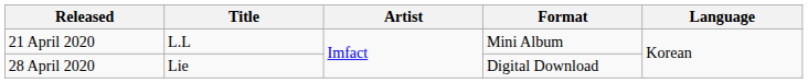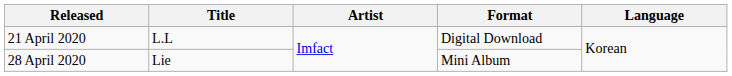21 April 2020 | Format: Mini Album -> Digital Download
28 April 2020 | Format: Digital Download -> Mini Album
